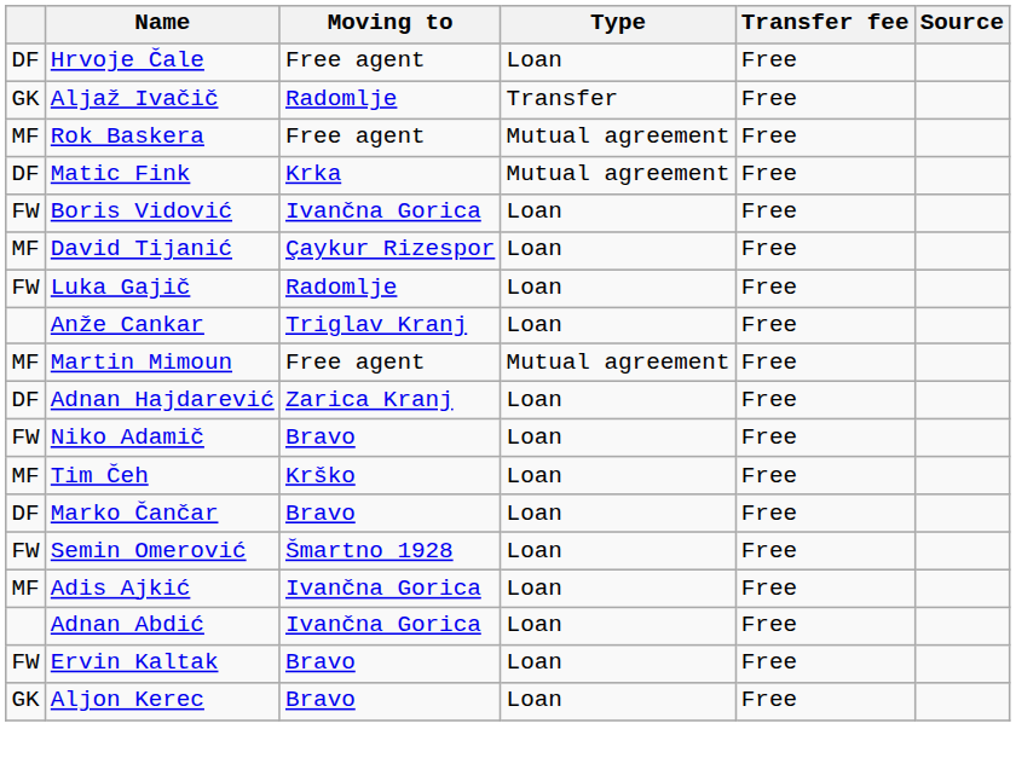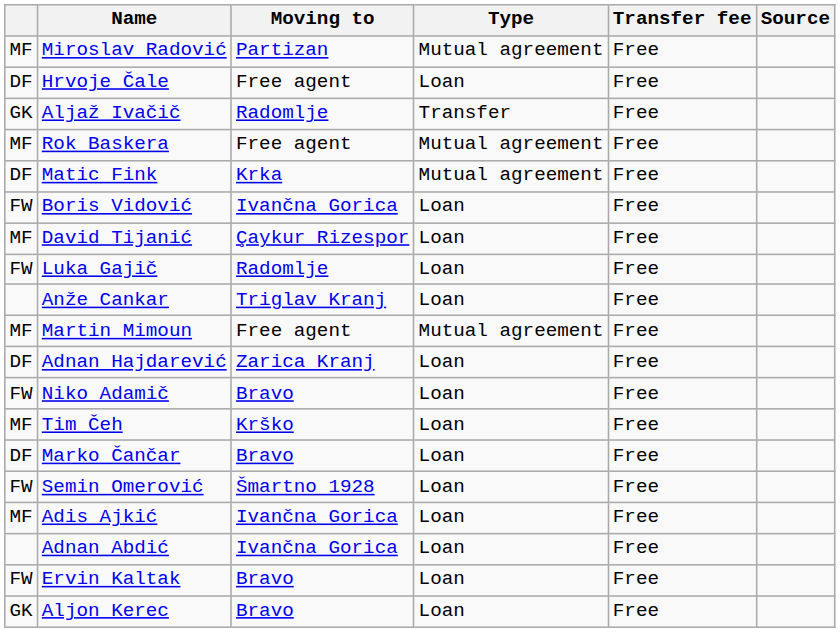+ row: MF | Miroslav Radović | Partizan | Mutual agreement | Free
